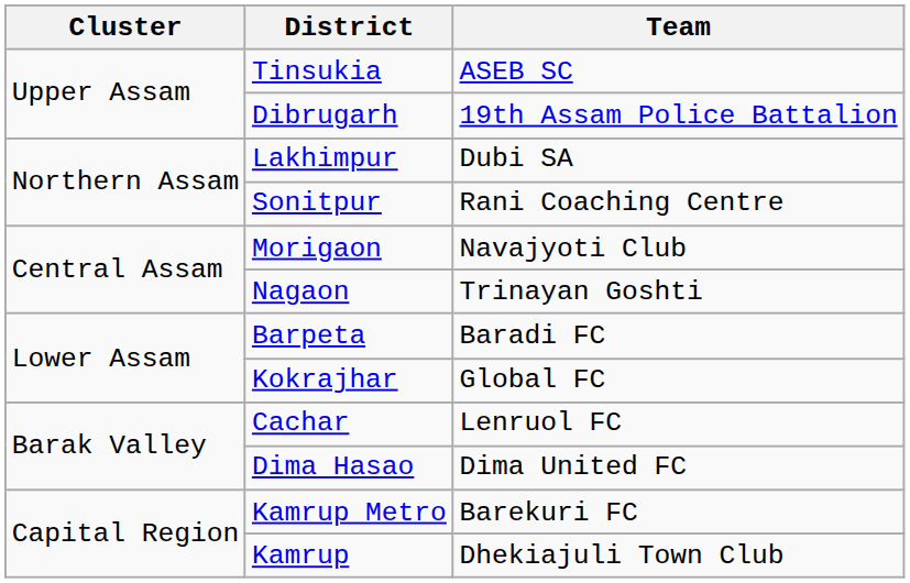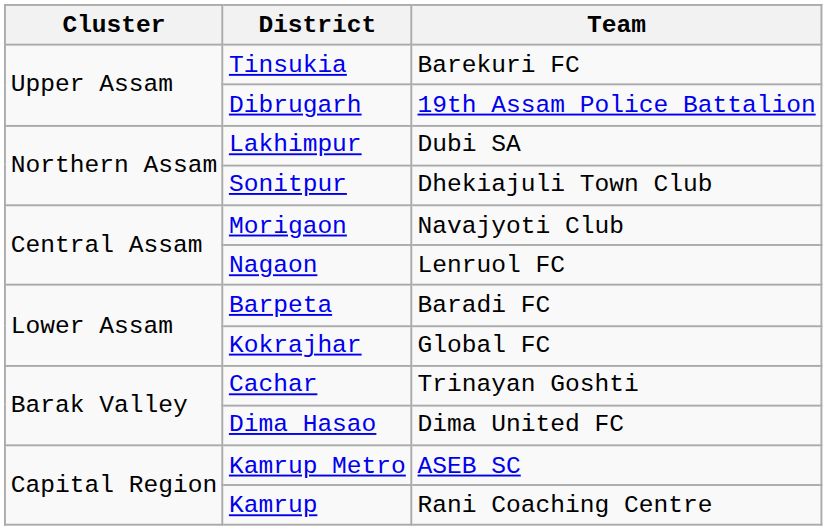Tinsukia | Team: ASEB SC -> Barekuri FC
Sonitpur | Team: Rani Coaching Centre -> Dhekiajuli Town Club
Nagaon | Team: Trinayan Goshti -> Lenruol FC
Cachar | Team: Lenruol FC -> Trinayan Goshti
Kamrup Metro | Team: Barekuri FC -> ASEB SC
Kamrup | Team: Dhekiajuli Town Club -> Rani Coaching Centre
